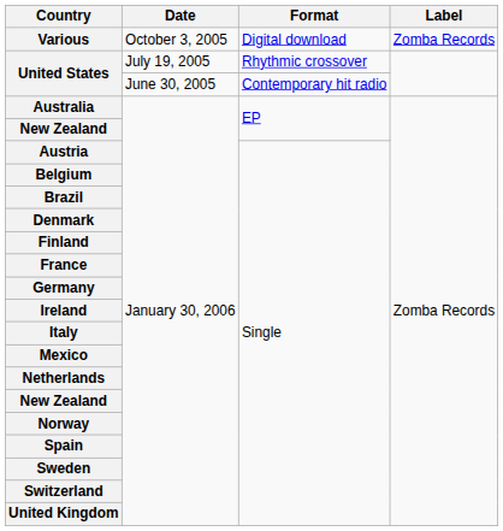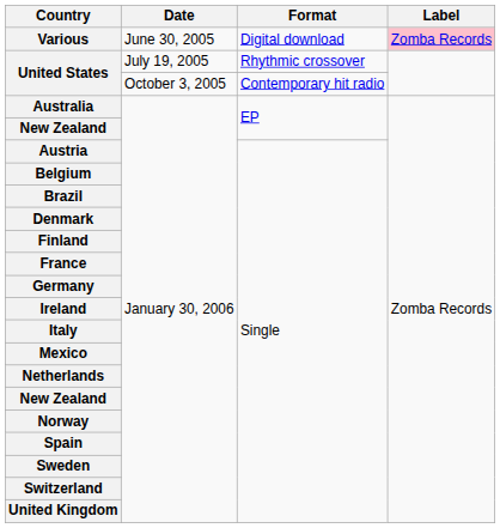Digital download | Date: October 3, 2005 -> June 30, 2005
Digital download | Label: no background -> pink background
Contemporary hit radio | Date: June 30, 2005 -> October 3, 2005
